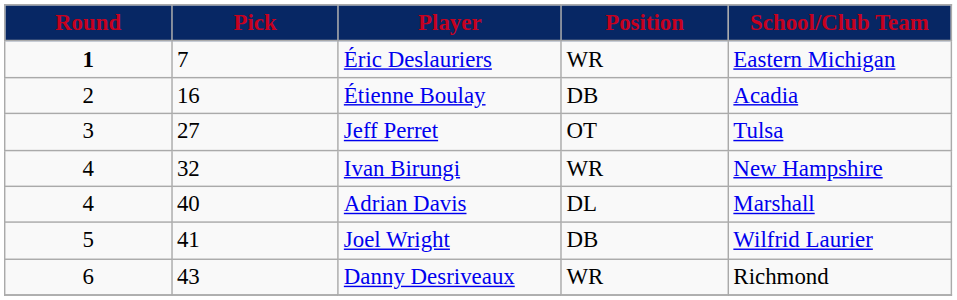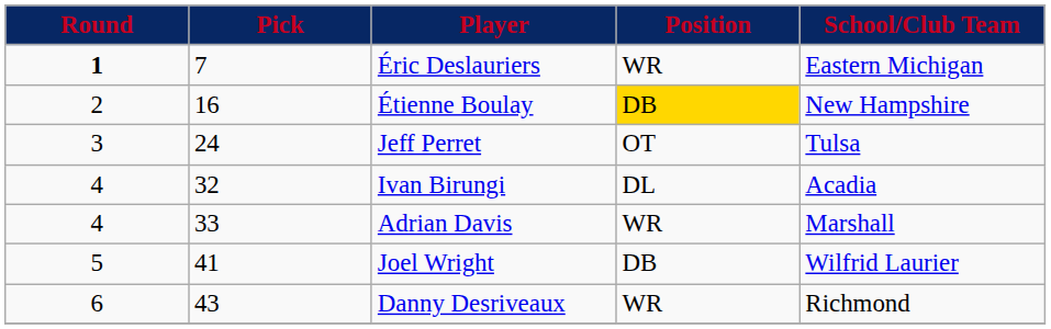Étienne Boulay | Position: no background -> gold background
Étienne Boulay | School/Club Team: Acadia -> New Hampshire
Jeff Perret | Pick: 27 -> 24
Ivan Birungi | Position: WR -> DL
Ivan Birungi | School/Club Team: New Hampshire -> Acadia
Adrian Davis | Pick: 40 -> 33
Adrian Davis | Position: DL -> WR
